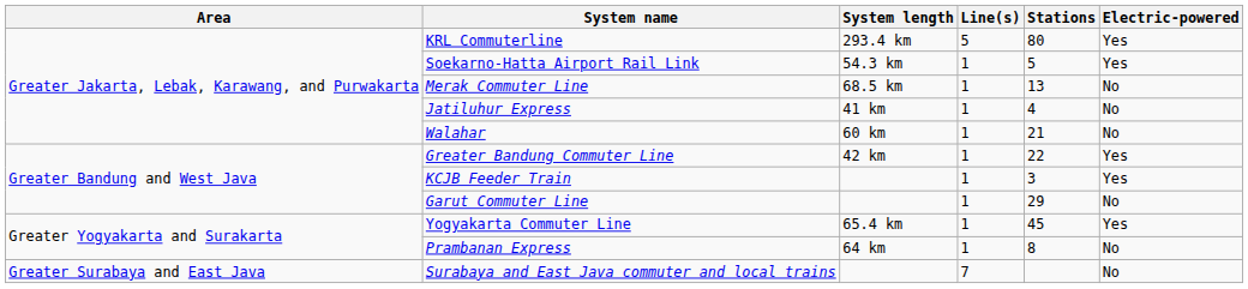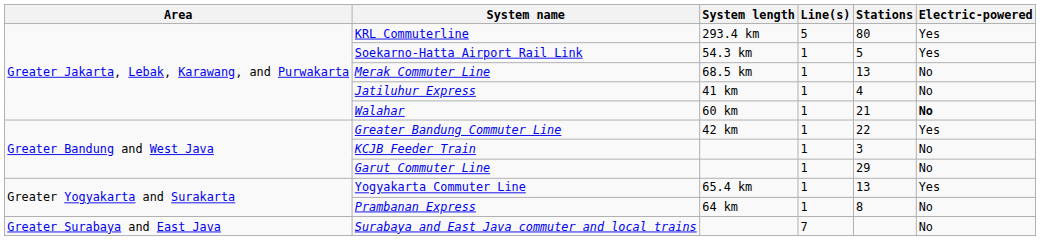Walahar | Electric-powered: normal -> bold
KCJB Feeder Train | Electric-powered: Yes -> No
Yogyakarta Commuter Line | Stations: 45 -> 13
